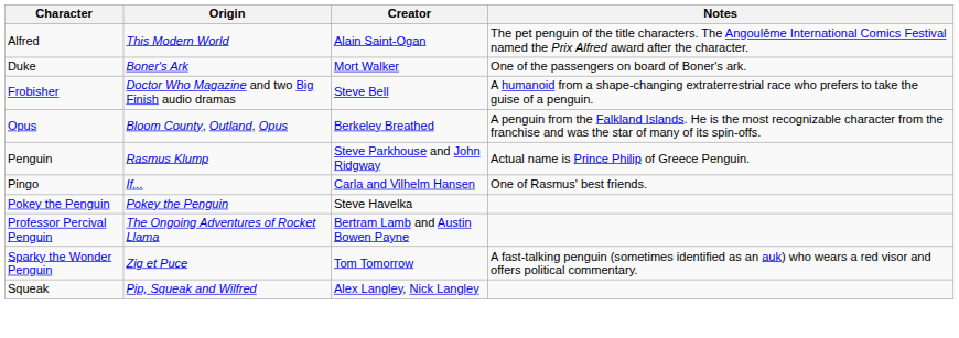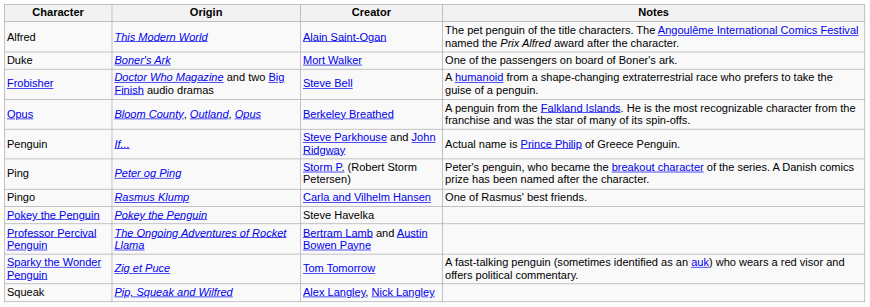Penguin | Origin: Rasmus Klump -> If...
+ row: Ping | Peter og Ping | Storm P. (Robert Storm Petersen) | Peter's penguin, who became the breakout character of the series. A Danish comics prize has been named after the character.
Pingo | Origin: If... -> Rasmus Klump
